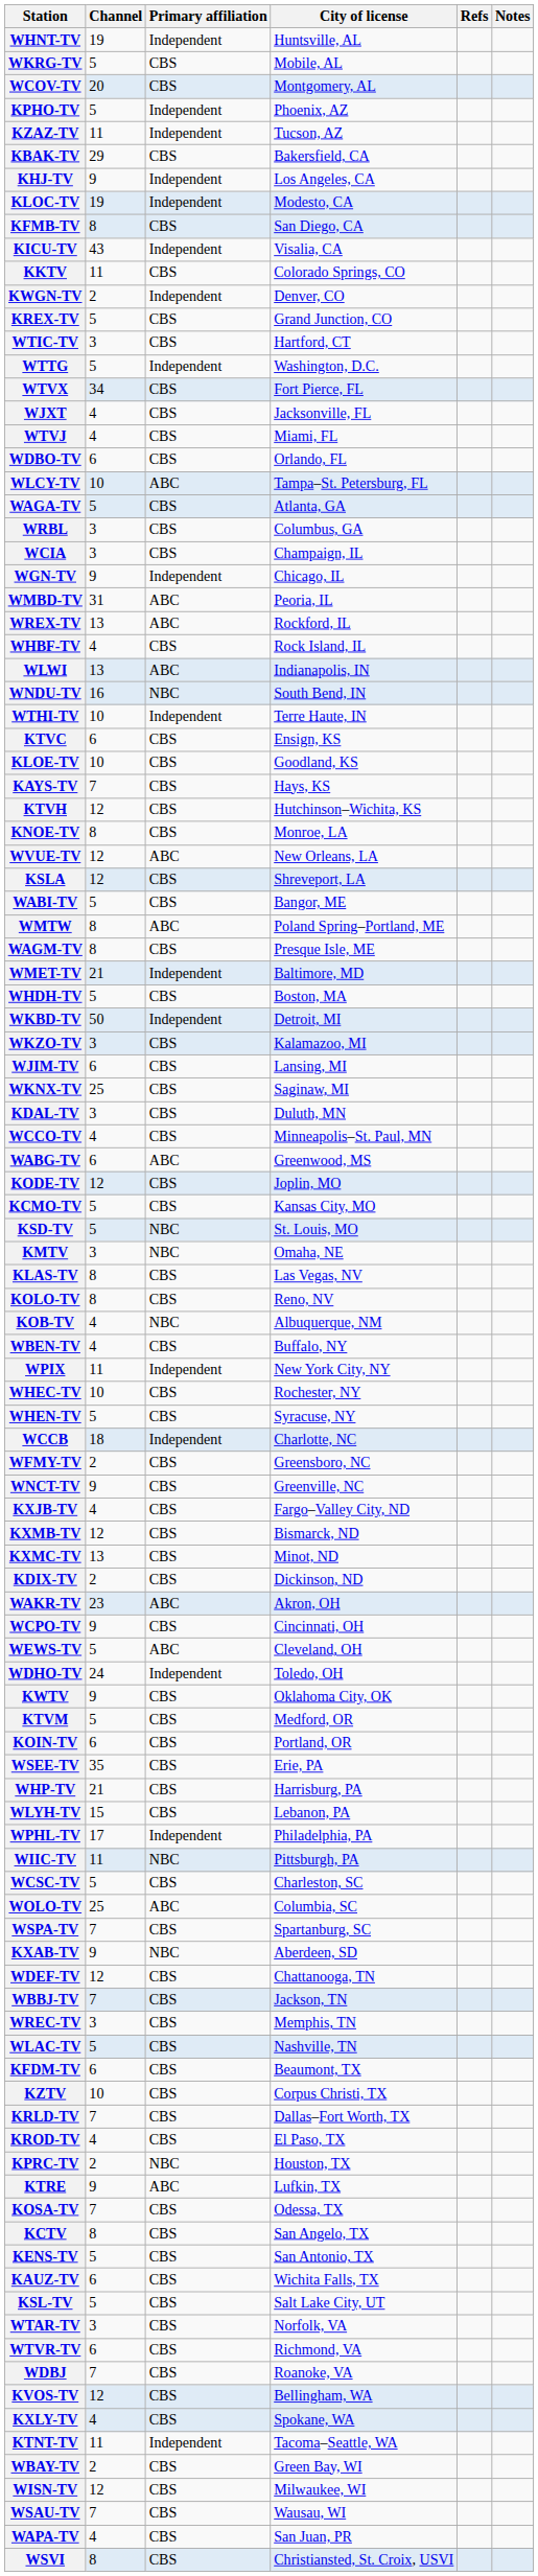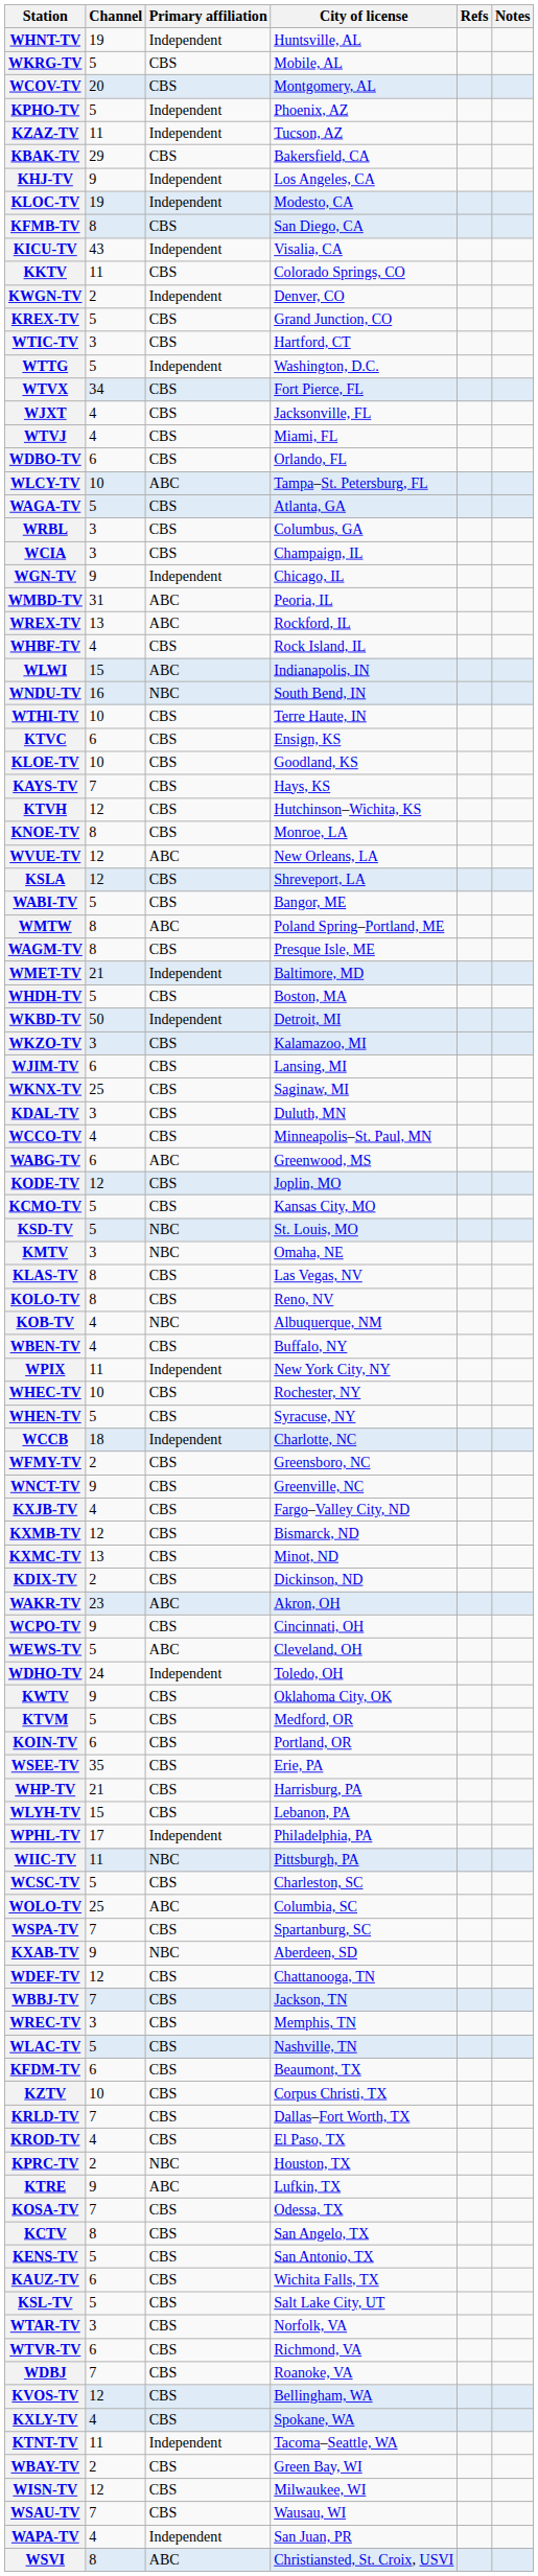WLWI | Channel: 13 -> 15
WTHI-TV | Primary affiliation: Independent -> CBS
WAPA-TV | Primary affiliation: CBS -> Independent
WSVI | Primary affiliation: CBS -> ABC
